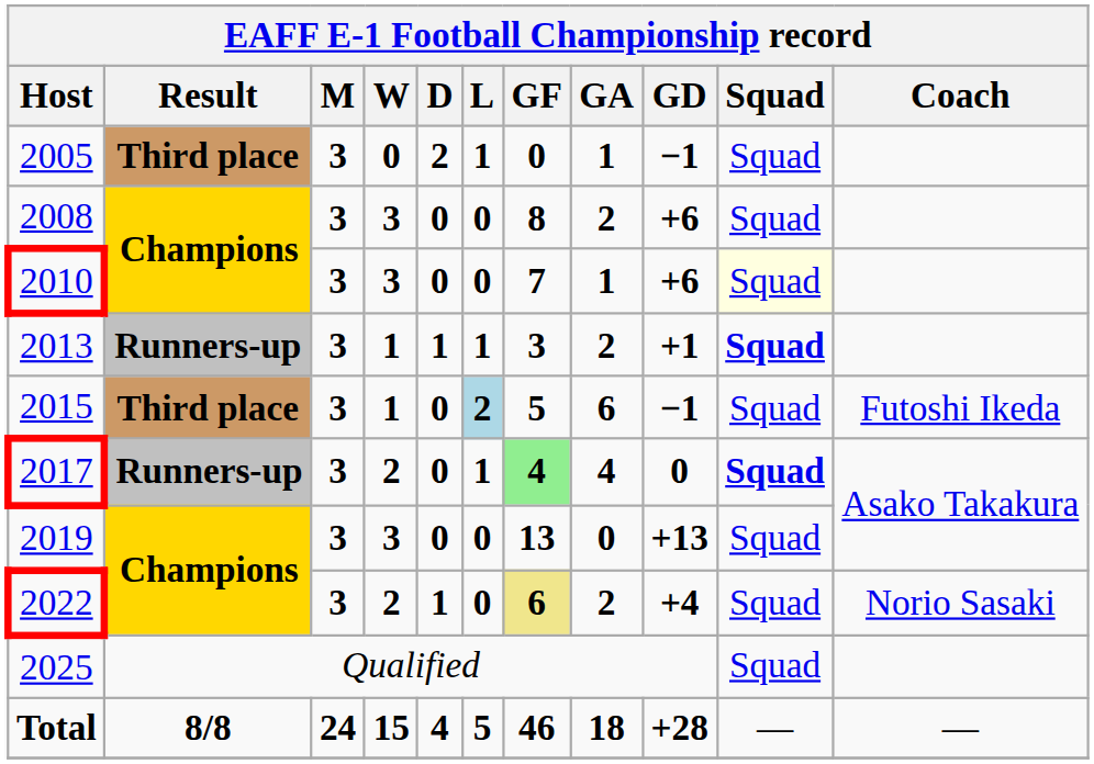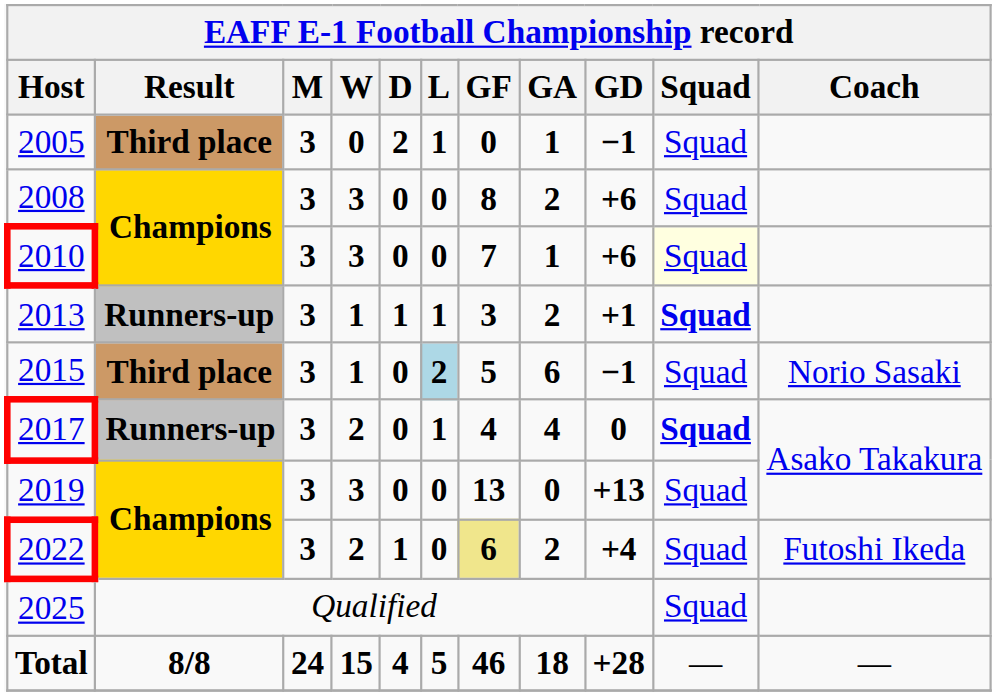2015 | Coach: Futoshi Ikeda -> Norio Sasaki
2017 | GF: lightgreen background -> no background
2022 | Coach: Norio Sasaki -> Futoshi Ikeda
